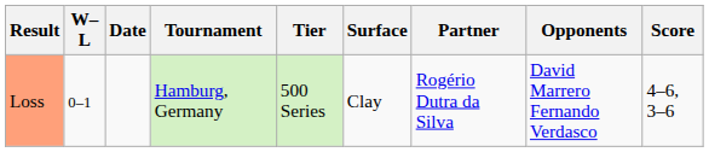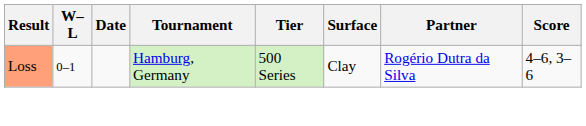- column: Opponents | David Marrero Fernando Verdasco
